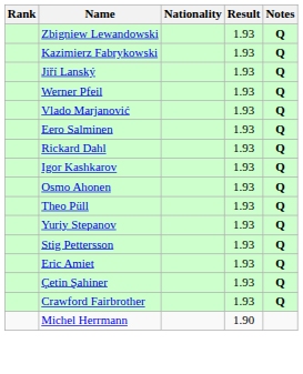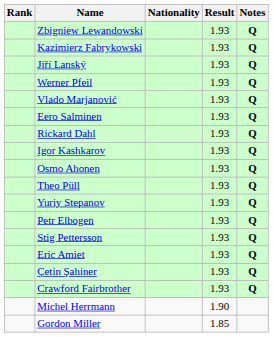+ row: Petr Elbogen | 1.93 | Q
+ row: Gordon Miller | 1.85
